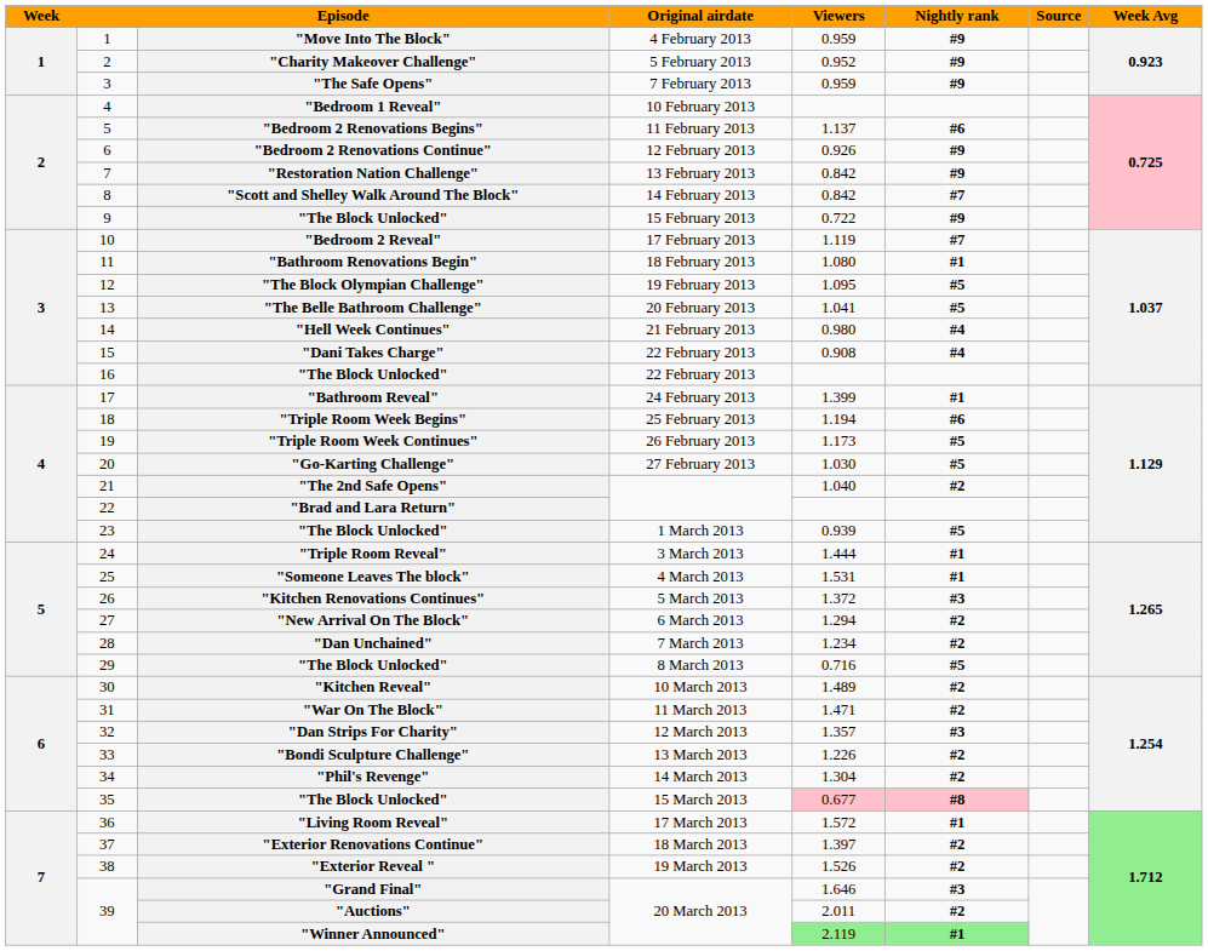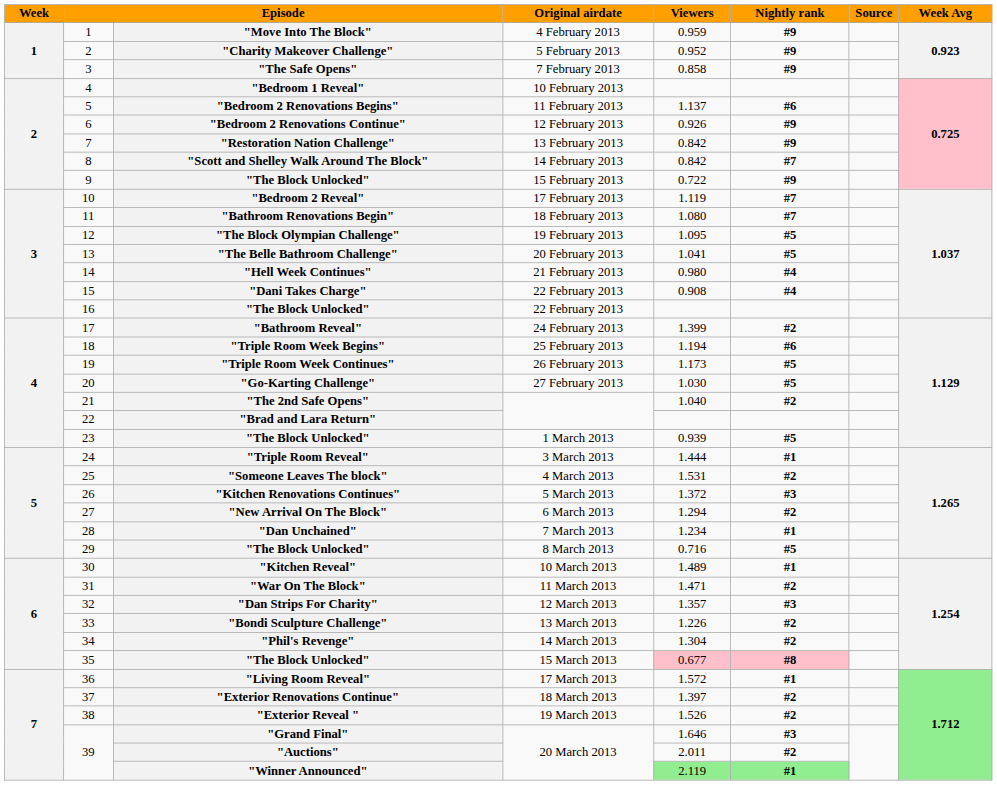"The Safe Opens" | Viewers: 0.959 -> 0.858
"Bathroom Renovations Begin" | Nightly rank: #1 -> #7
"Bathroom Reveal" | Nightly rank: #1 -> #2
"Someone Leaves The block" | Nightly rank: #1 -> #2
"Dan Unchained" | Nightly rank: #2 -> #1
"Kitchen Reveal" | Nightly rank: #2 -> #1
